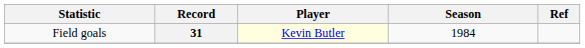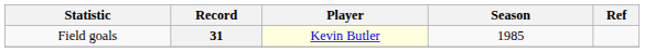31 | Season: 1984 -> 1985
